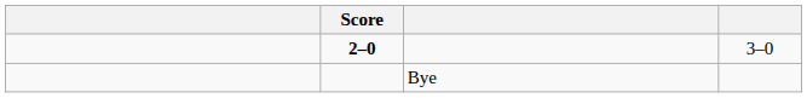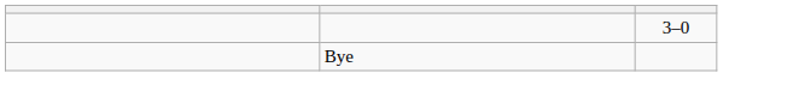- column: Score | 2–0
